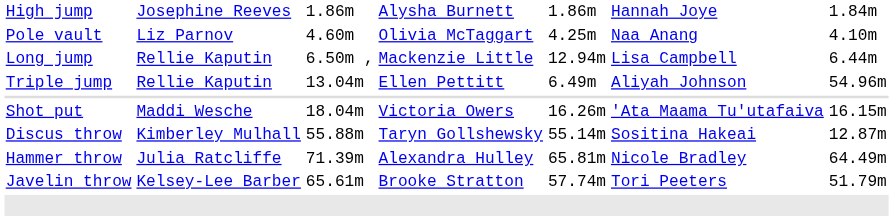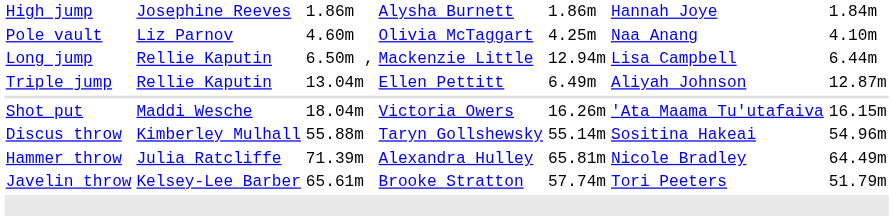Triple jump | column 7: 54.96m -> 12.87m
Discus throw | column 7: 12.87m -> 54.96m
